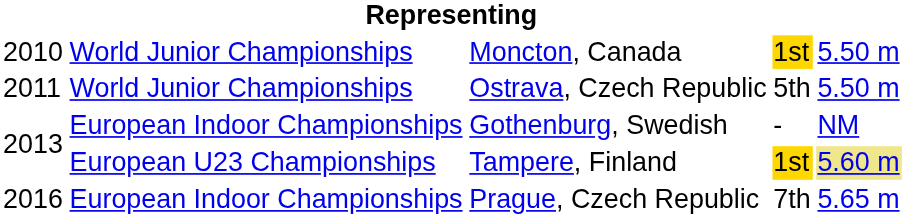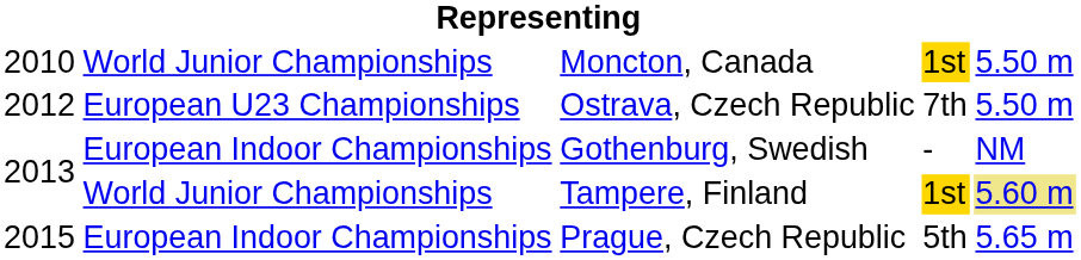Ostrava, Czech Republic | column 1: 2011 -> 2012
Ostrava, Czech Republic | column 2: World Junior Championships -> European U23 Championships
Ostrava, Czech Republic | column 4: 5th -> 7th
Tampere, Finland | column 2: European U23 Championships -> World Junior Championships
Prague, Czech Republic | column 1: 2016 -> 2015
Prague, Czech Republic | column 4: 7th -> 5th
